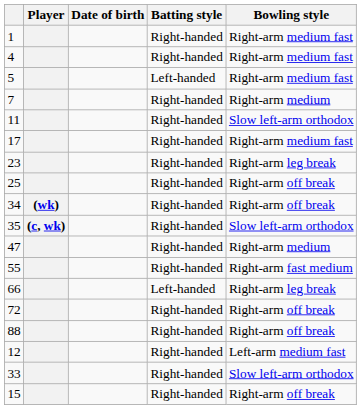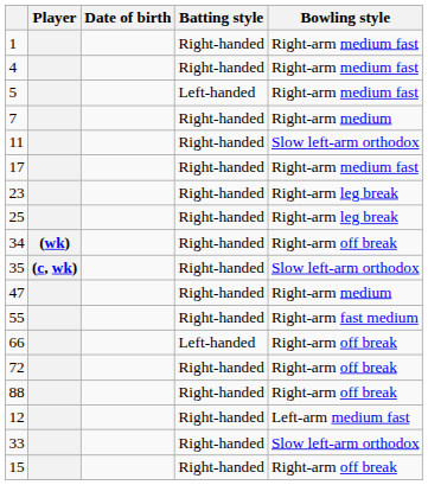25 | Bowling style: Right-arm off break -> Right-arm leg break
66 | Bowling style: Right-arm leg break -> Right-arm off break
